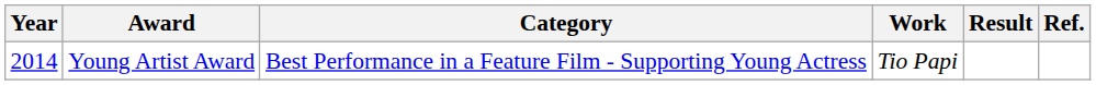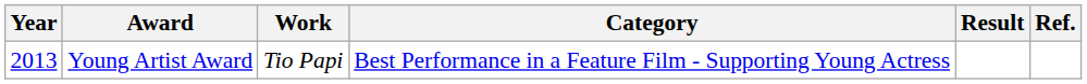columns swapped: Category <-> Work
Young Artist Award | Year: 2014 -> 2013
